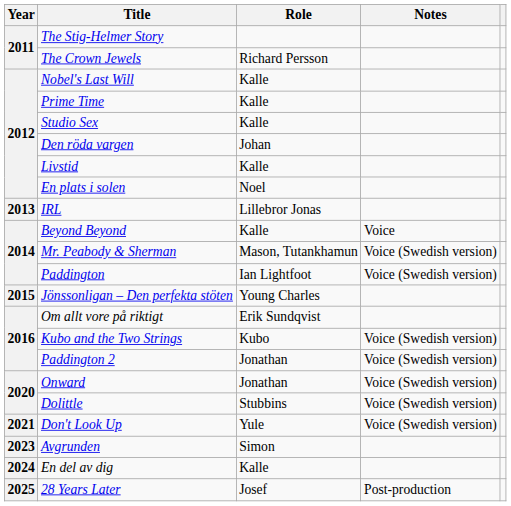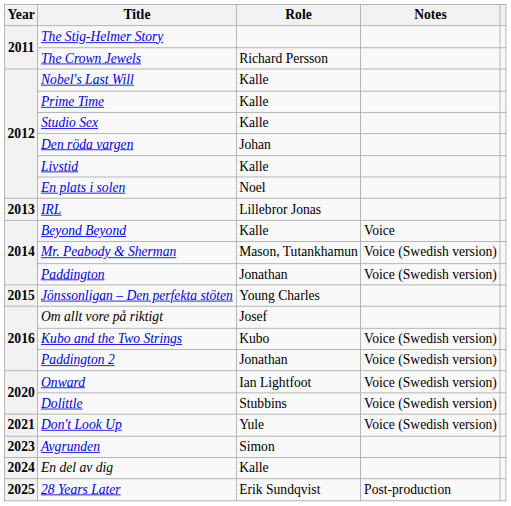Paddington | Role: Ian Lightfoot -> Jonathan
Om allt vore på riktigt | Role: Erik Sundqvist -> Josef
Onward | Role: Jonathan -> Ian Lightfoot
28 Years Later | Role: Josef -> Erik Sundqvist
